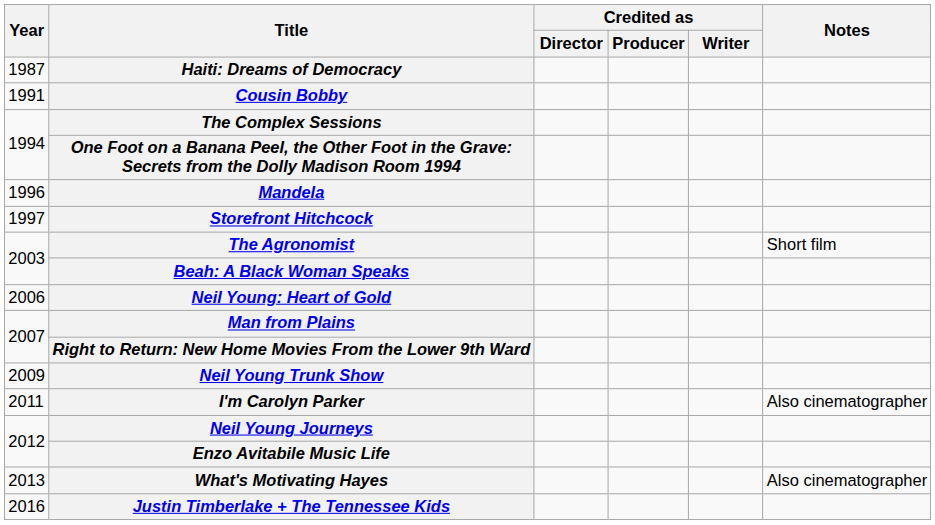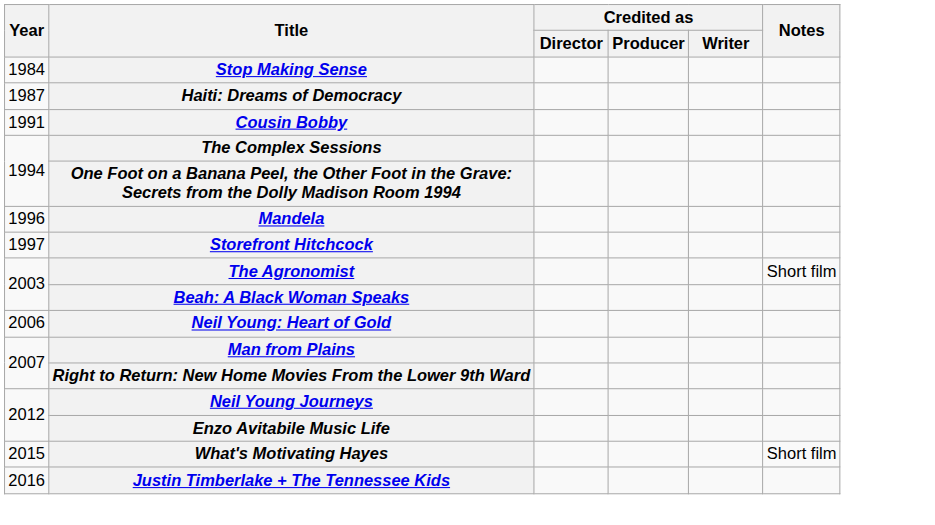+ row: 1984 | Stop Making Sense
- row: 2009 | Neil Young Trunk Show
- row: 2011 | I'm Carolyn Parker | Also cinematographer
What's Motivating Hayes | Year: 2013 -> 2015
What's Motivating Hayes | Notes: Also cinematographer -> Short film
